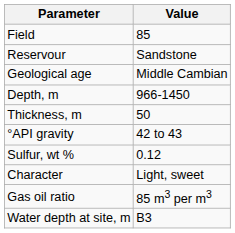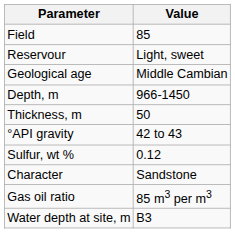Reservour | Value: Sandstone -> Light, sweet
Character | Value: Light, sweet -> Sandstone
